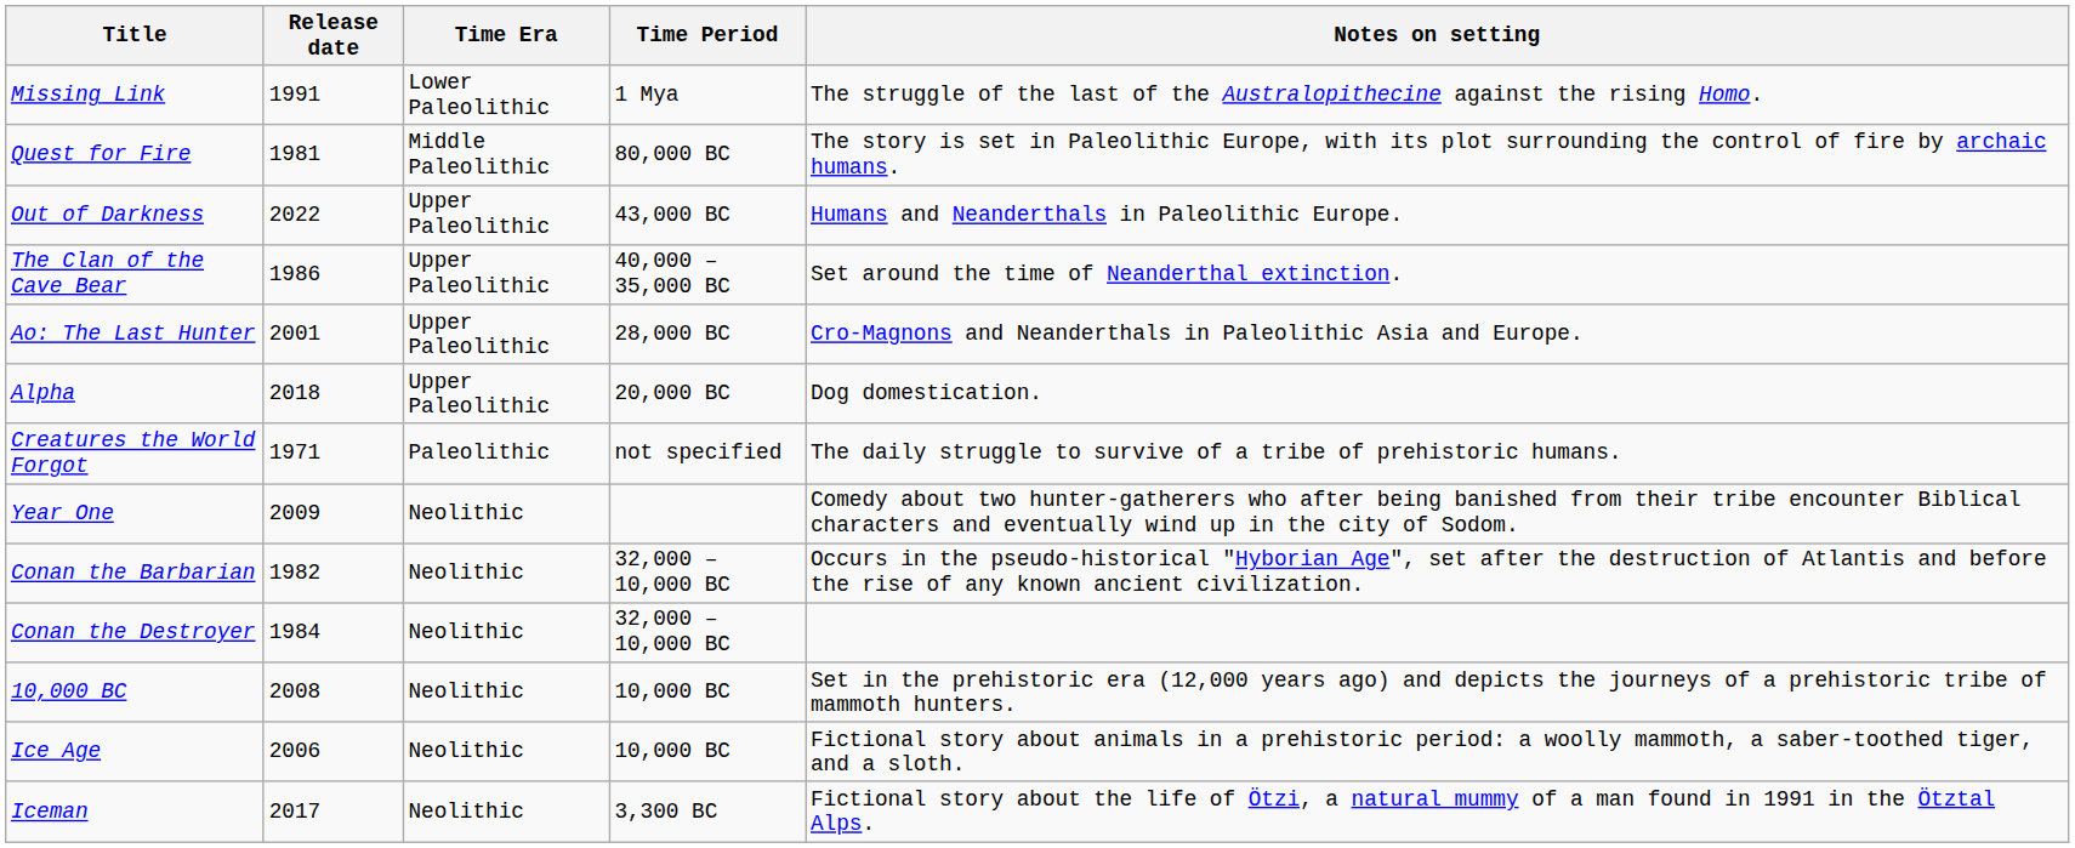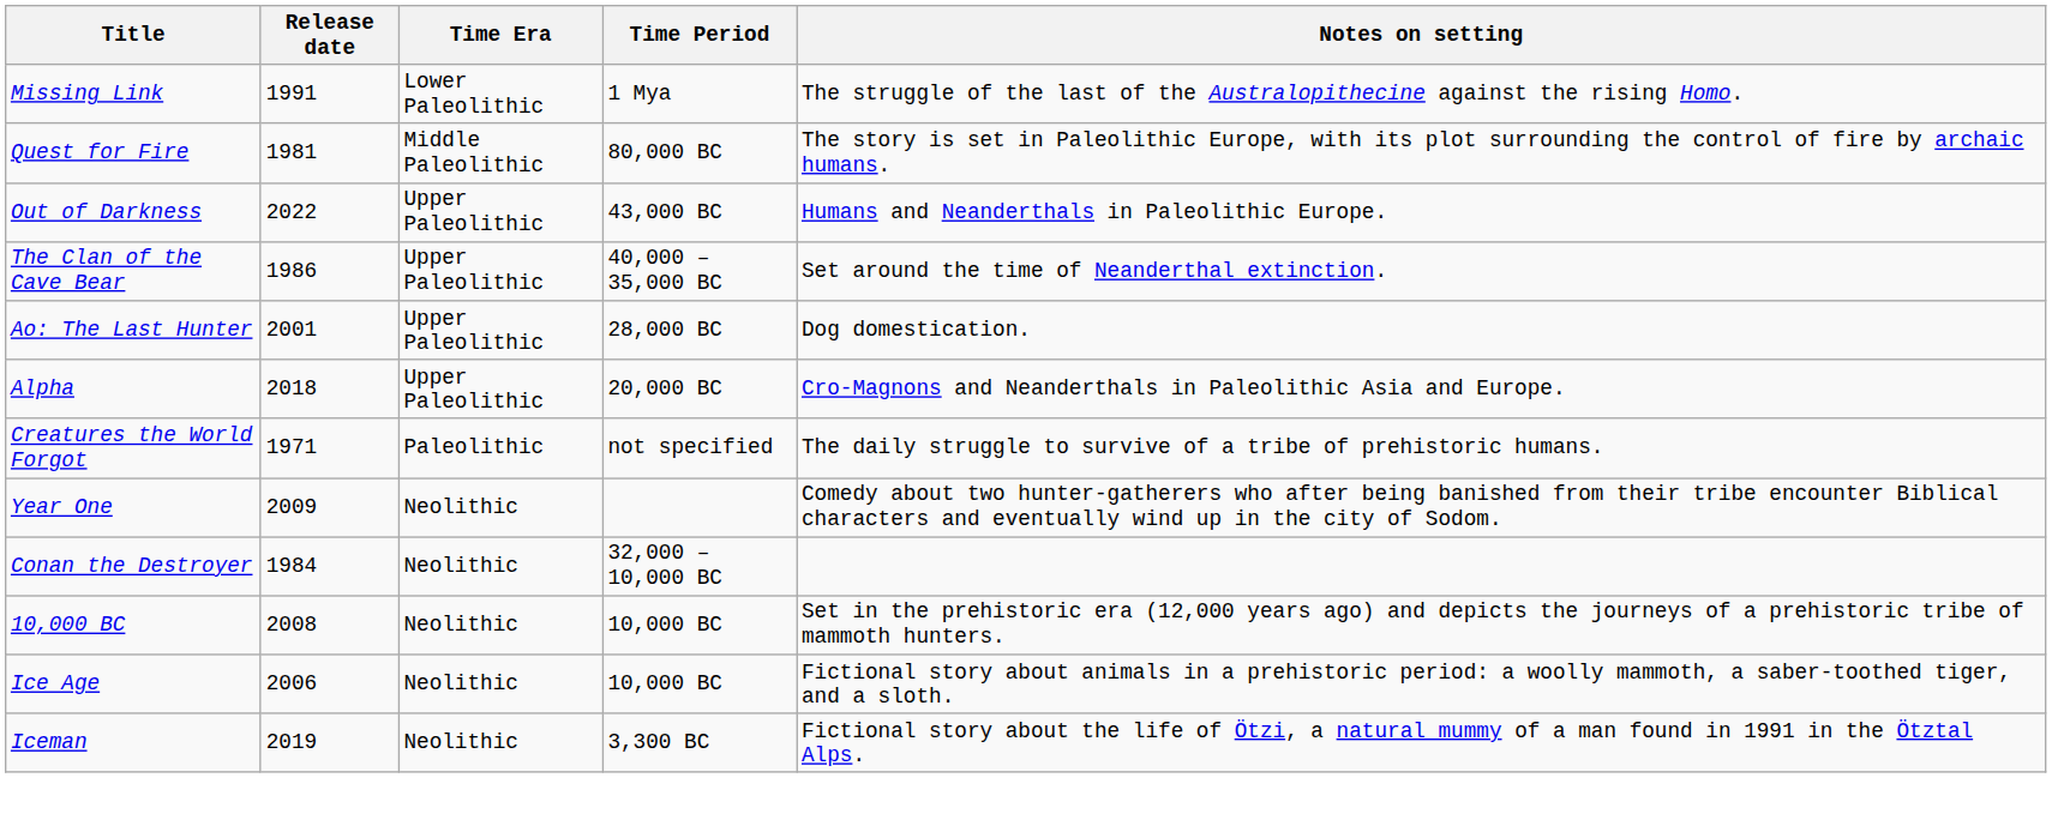Ao: The Last Hunter | Notes on setting: Cro-Magnons and Neanderthals in Paleolithic Asia and Europe. -> Dog domestication.
Alpha | Notes on setting: Dog domestication. -> Cro-Magnons and Neanderthals in Paleolithic Asia and Europe.
- row: Conan the Barbarian | 1982 | Neolithic | 32,000 – 10,000 BC | Occurs in the pseudo-historical "Hyborian Age", set after the destruction of Atlantis and before the rise of any known ancient civilization.
Iceman | Release date: 2017 -> 2019
